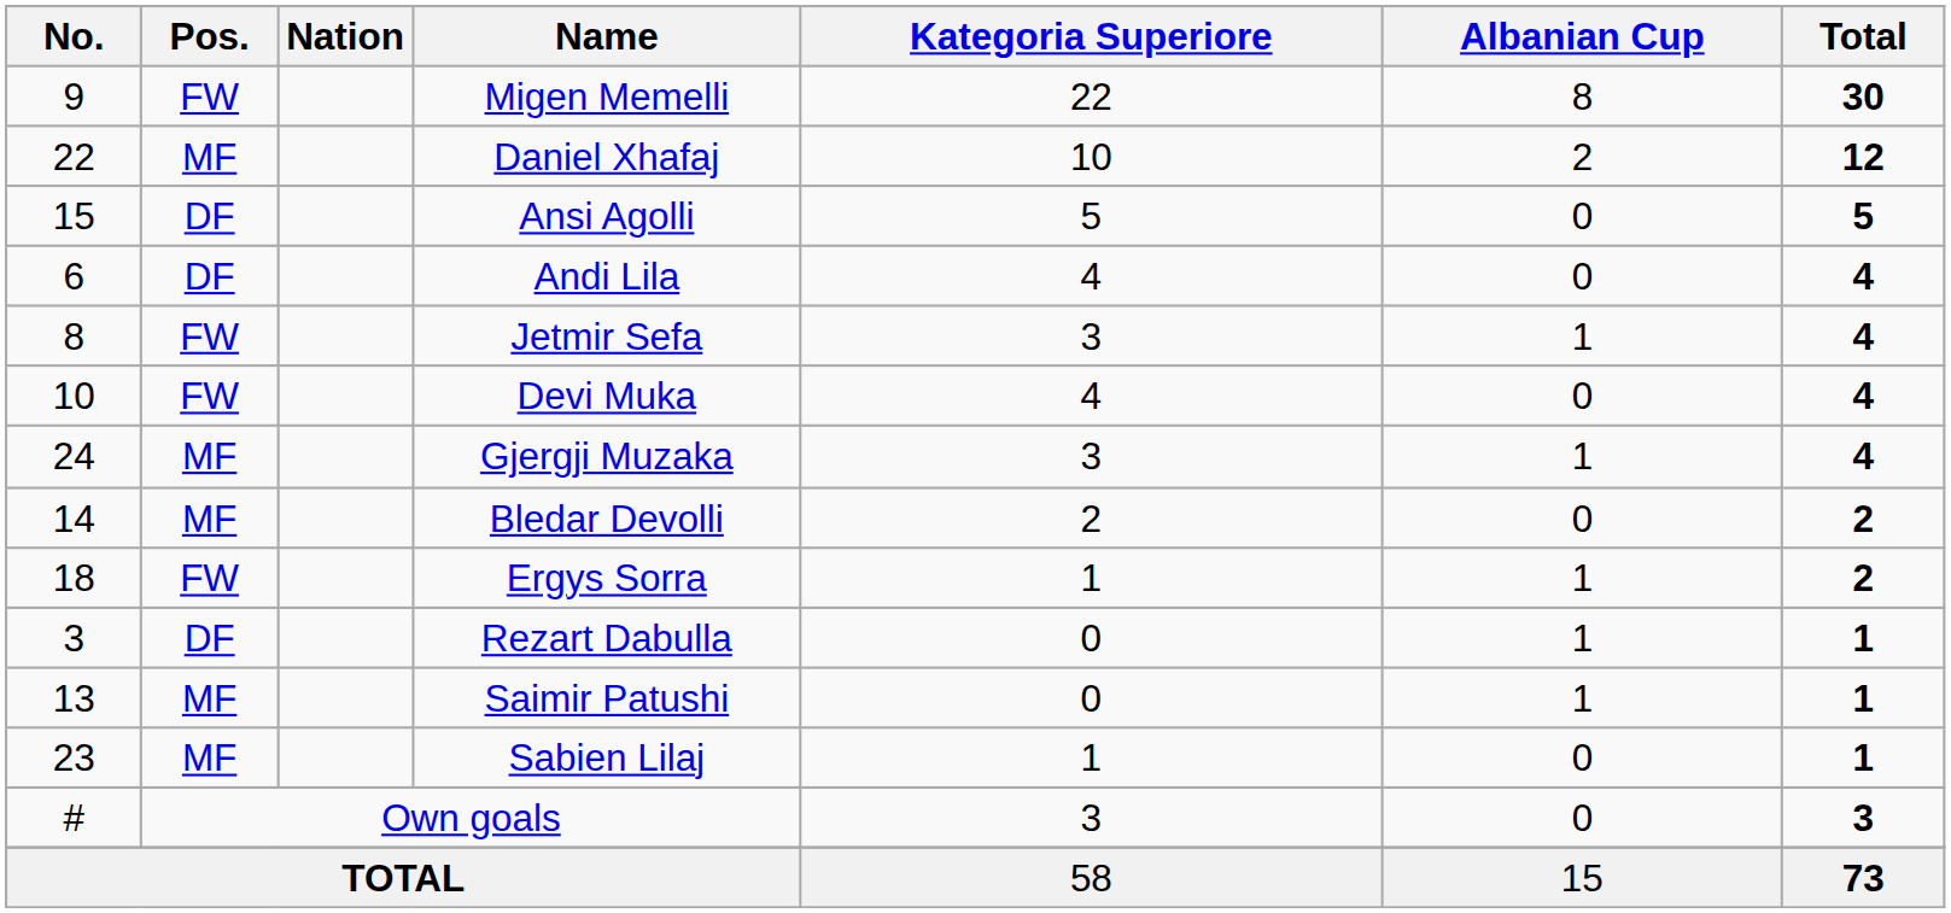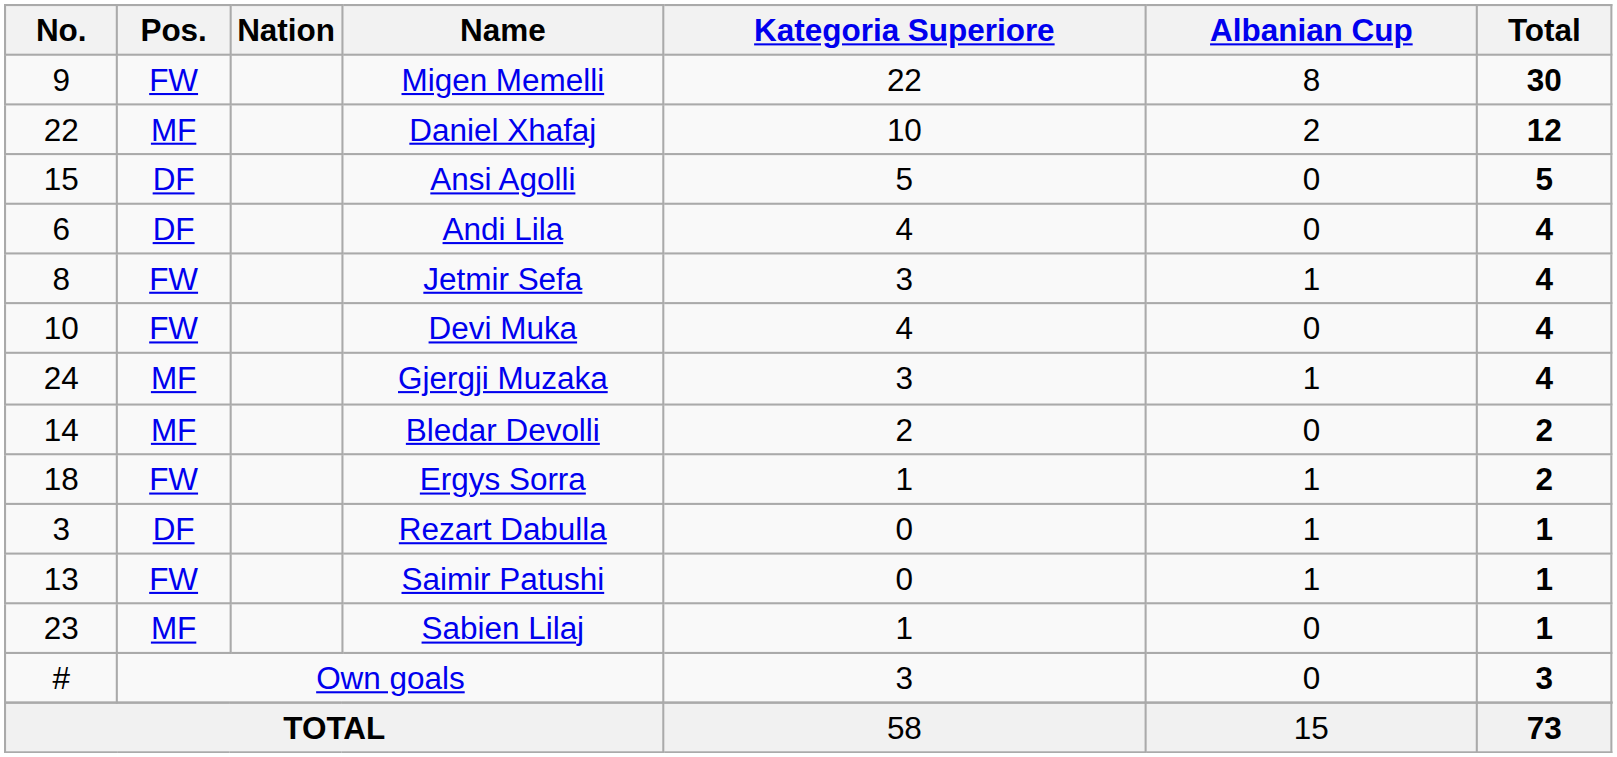Saimir Patushi | Pos.: MF -> FW
